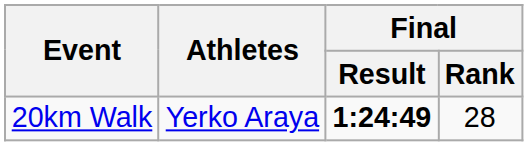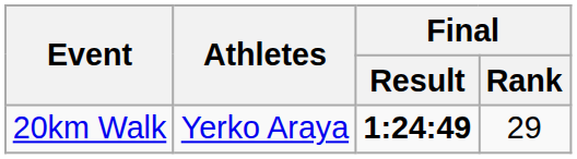20km Walk | Final / Rank: 28 -> 29
